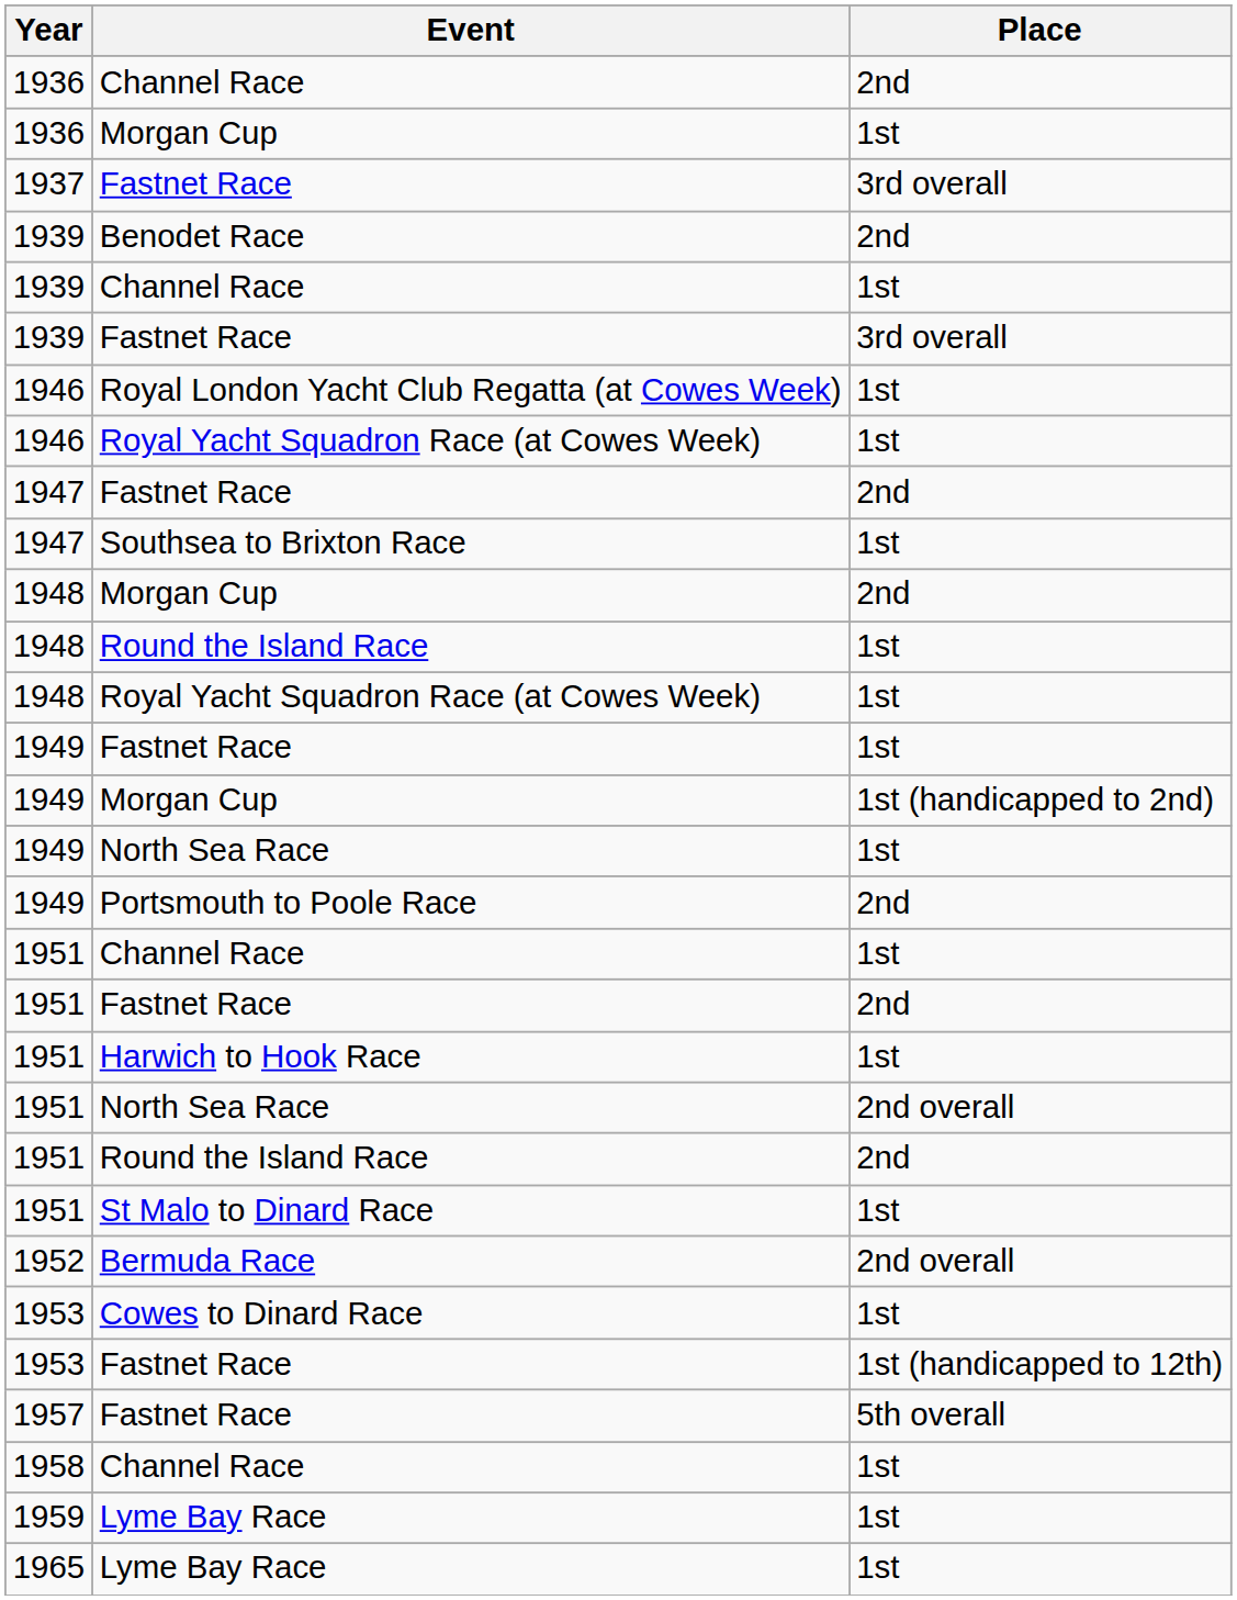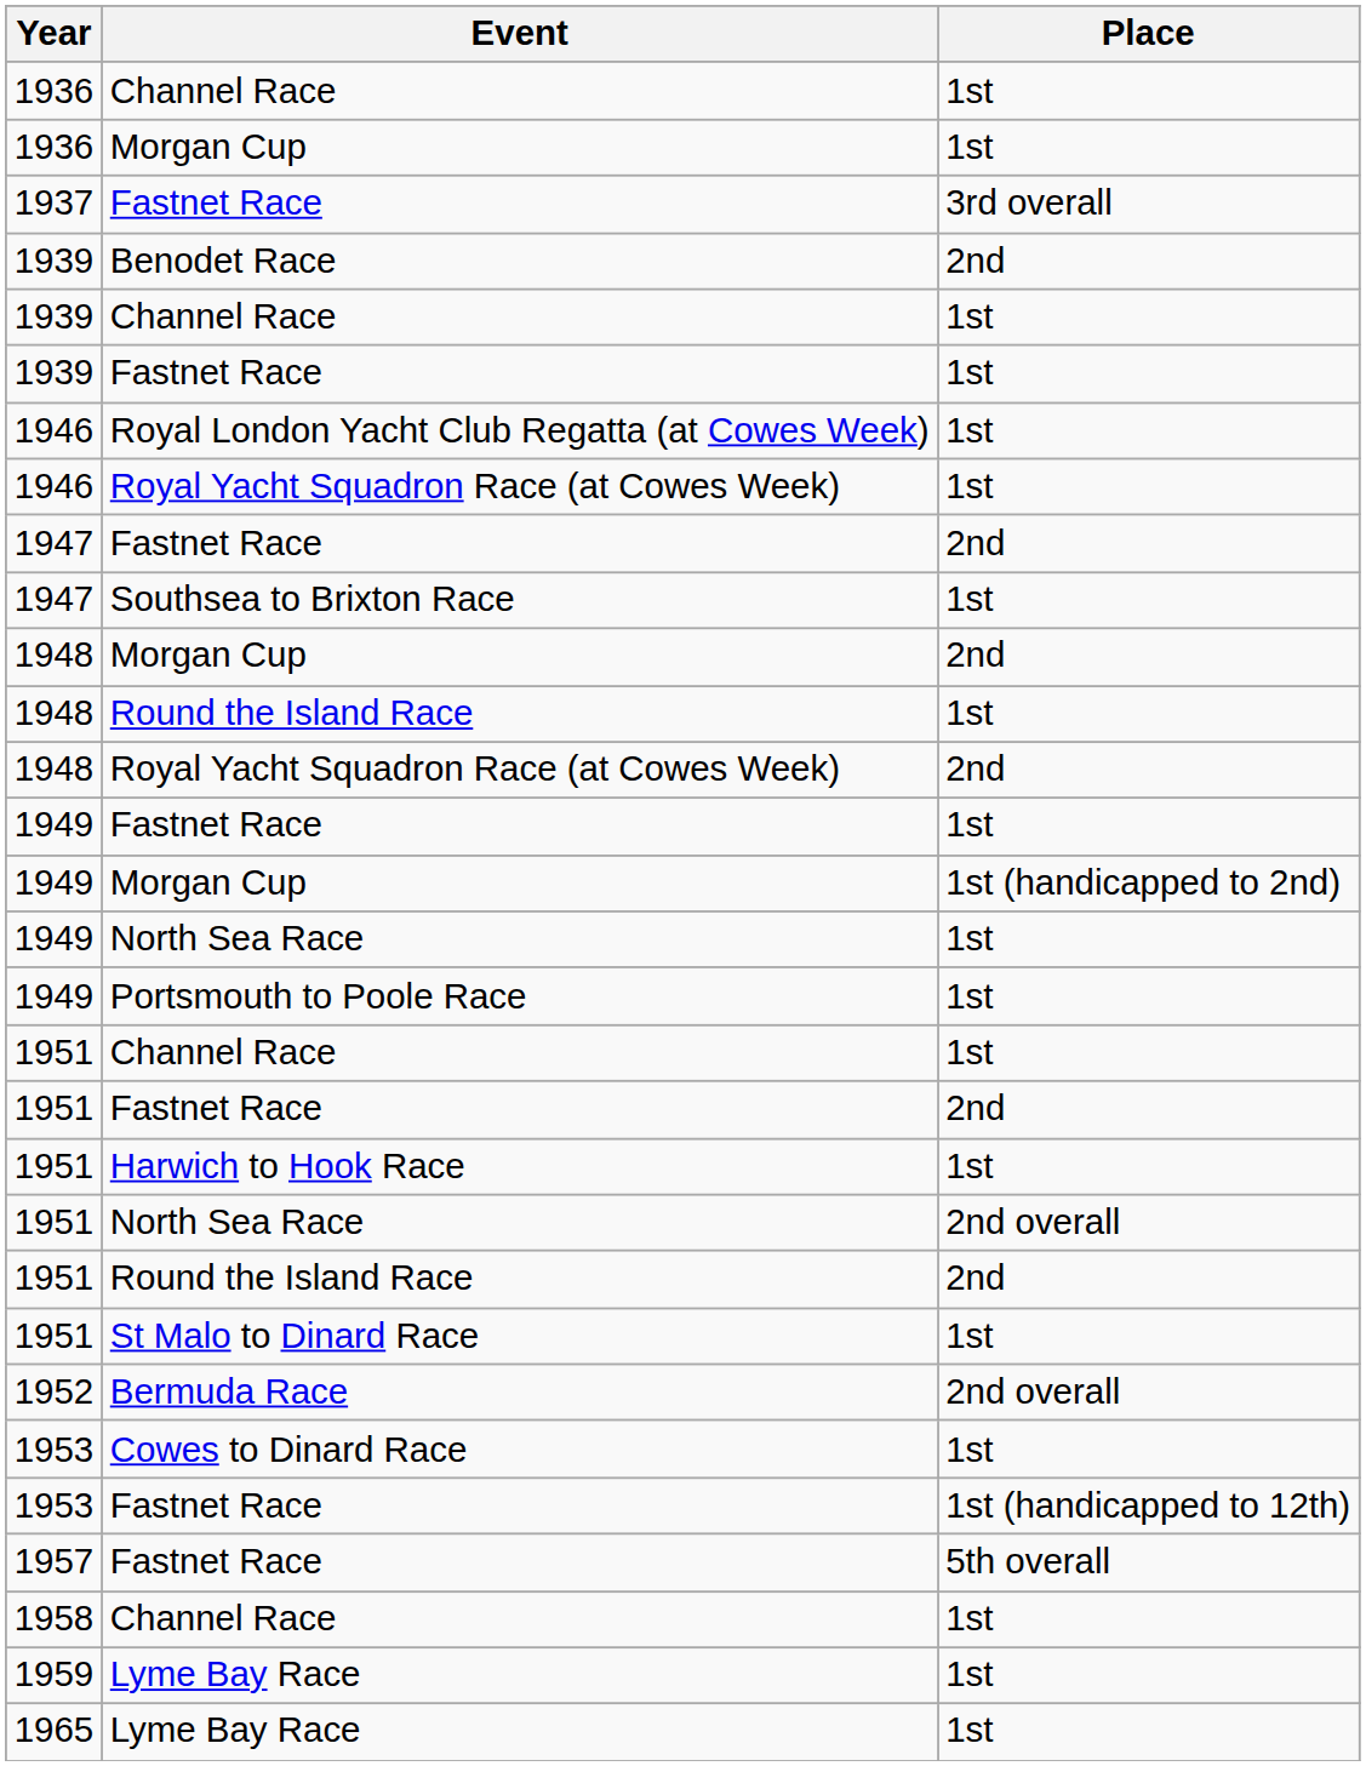1936 / Channel Race | Place: 2nd -> 1st
1939 / Fastnet Race | Place: 3rd overall -> 1st
1948 / Royal Yacht Squadron Race (at Cowes Week) | Place: 1st -> 2nd
Portsmouth to Poole Race | Place: 2nd -> 1st
